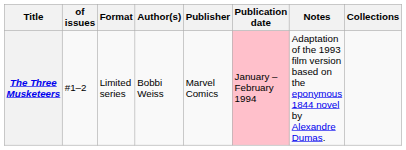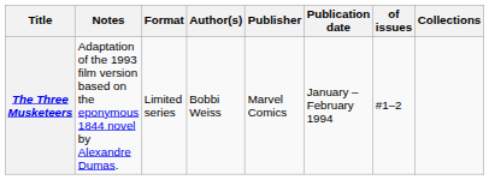columns swapped: of issues <-> Notes
The Three Musketeers | Publication date: pink background -> no background
